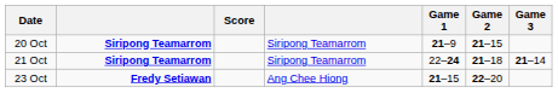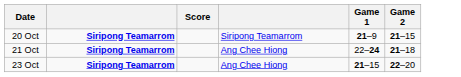- column: Game 3 | 21–14
21 Oct | column 4: Siripong Teamarrom -> Ang Chee Hiong
23 Oct | column 2: Fredy Setiawan -> Siripong Teamarrom
